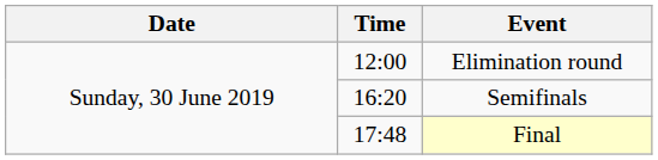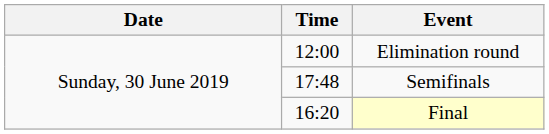Semifinals | Time: 16:20 -> 17:48
Final | Time: 17:48 -> 16:20
